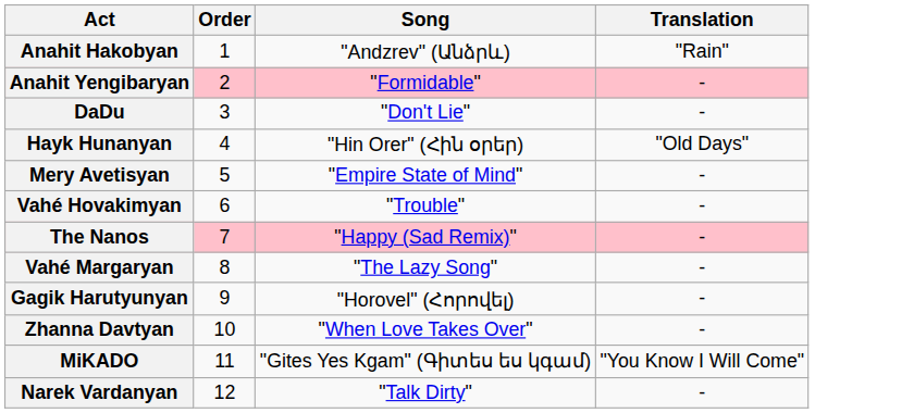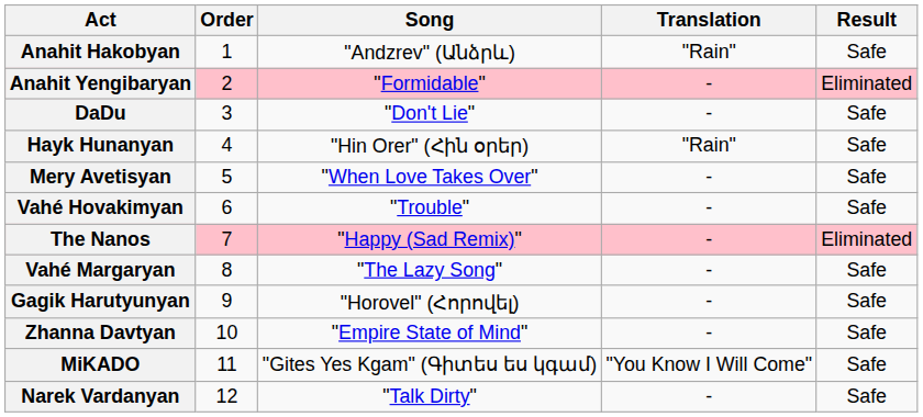+ column: Result | Safe | Eliminated | Safe | Safe | Safe | Safe | Eliminated | Safe | Safe | Safe | Safe | Safe
Hayk Hunanyan | Translation: "Old Days" -> "Rain"
Mery Avetisyan | Song: "Empire State of Mind" -> "When Love Takes Over"
Zhanna Davtyan | Song: "When Love Takes Over" -> "Empire State of Mind"
